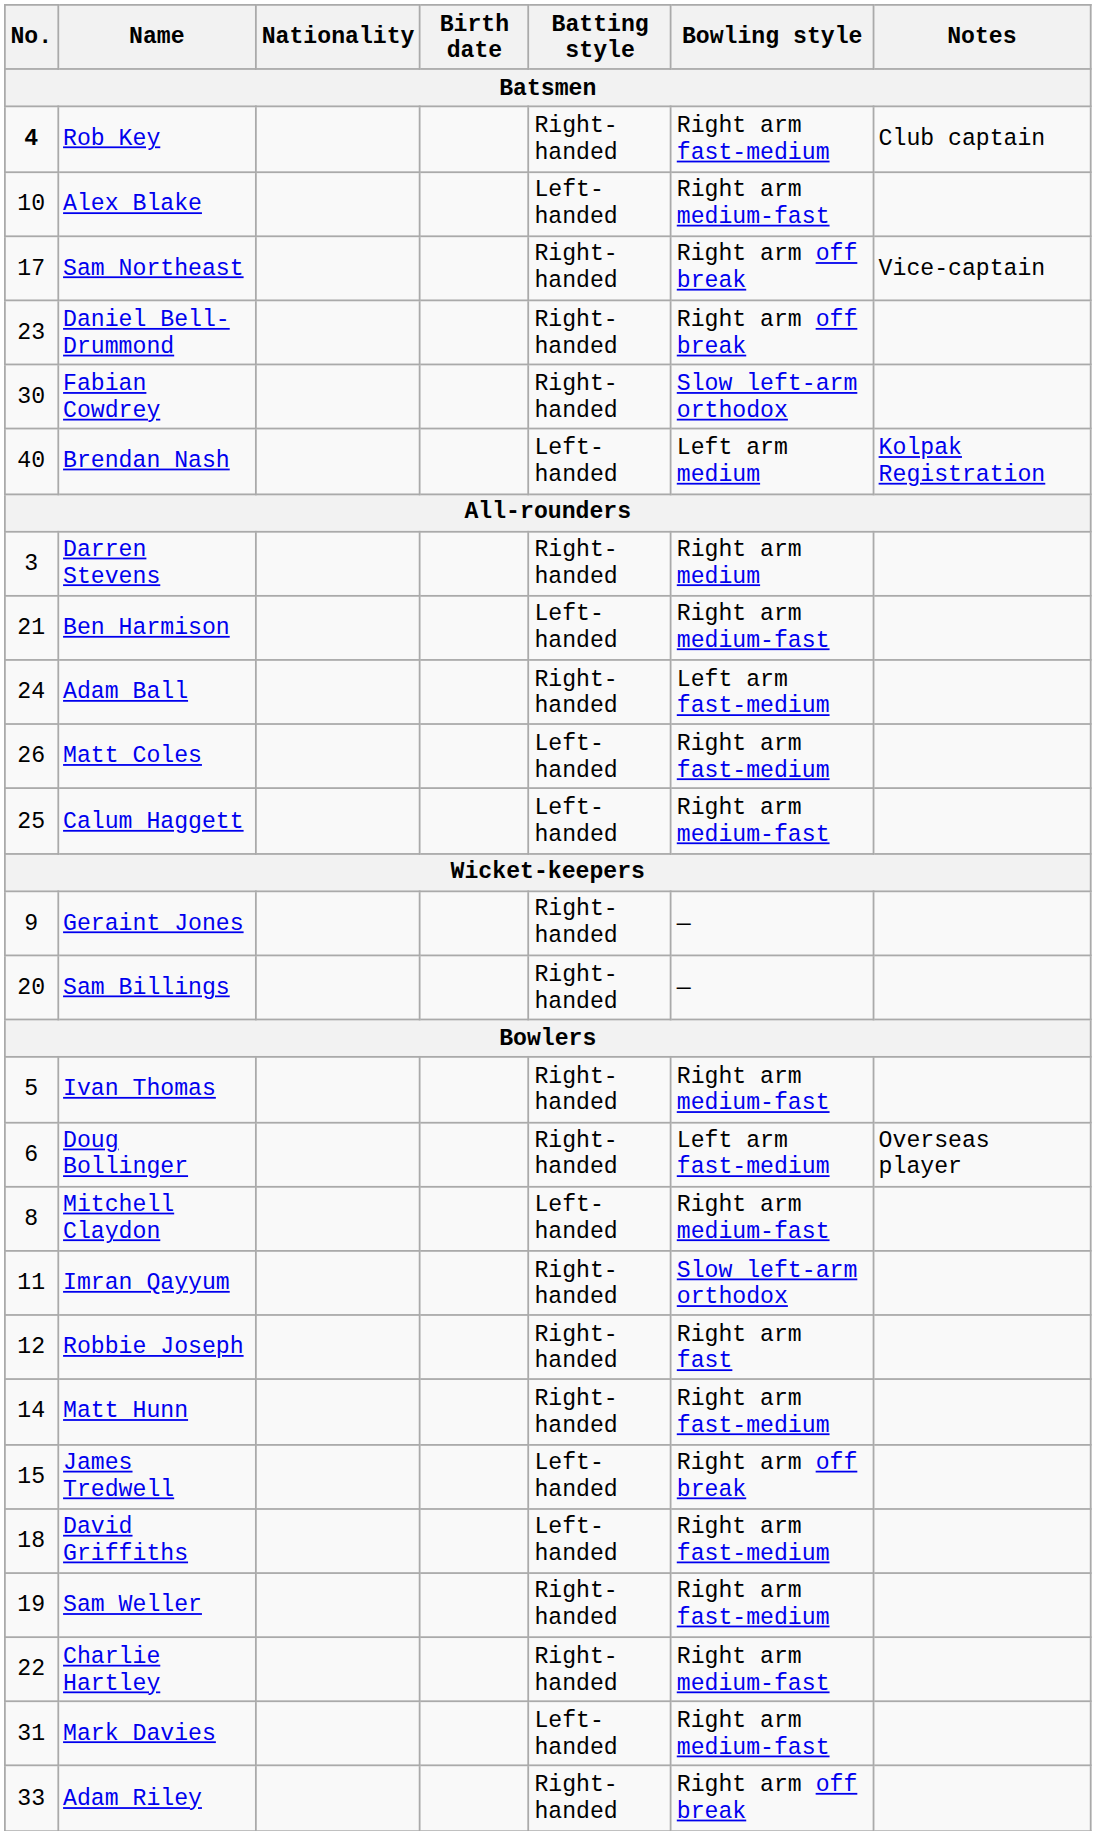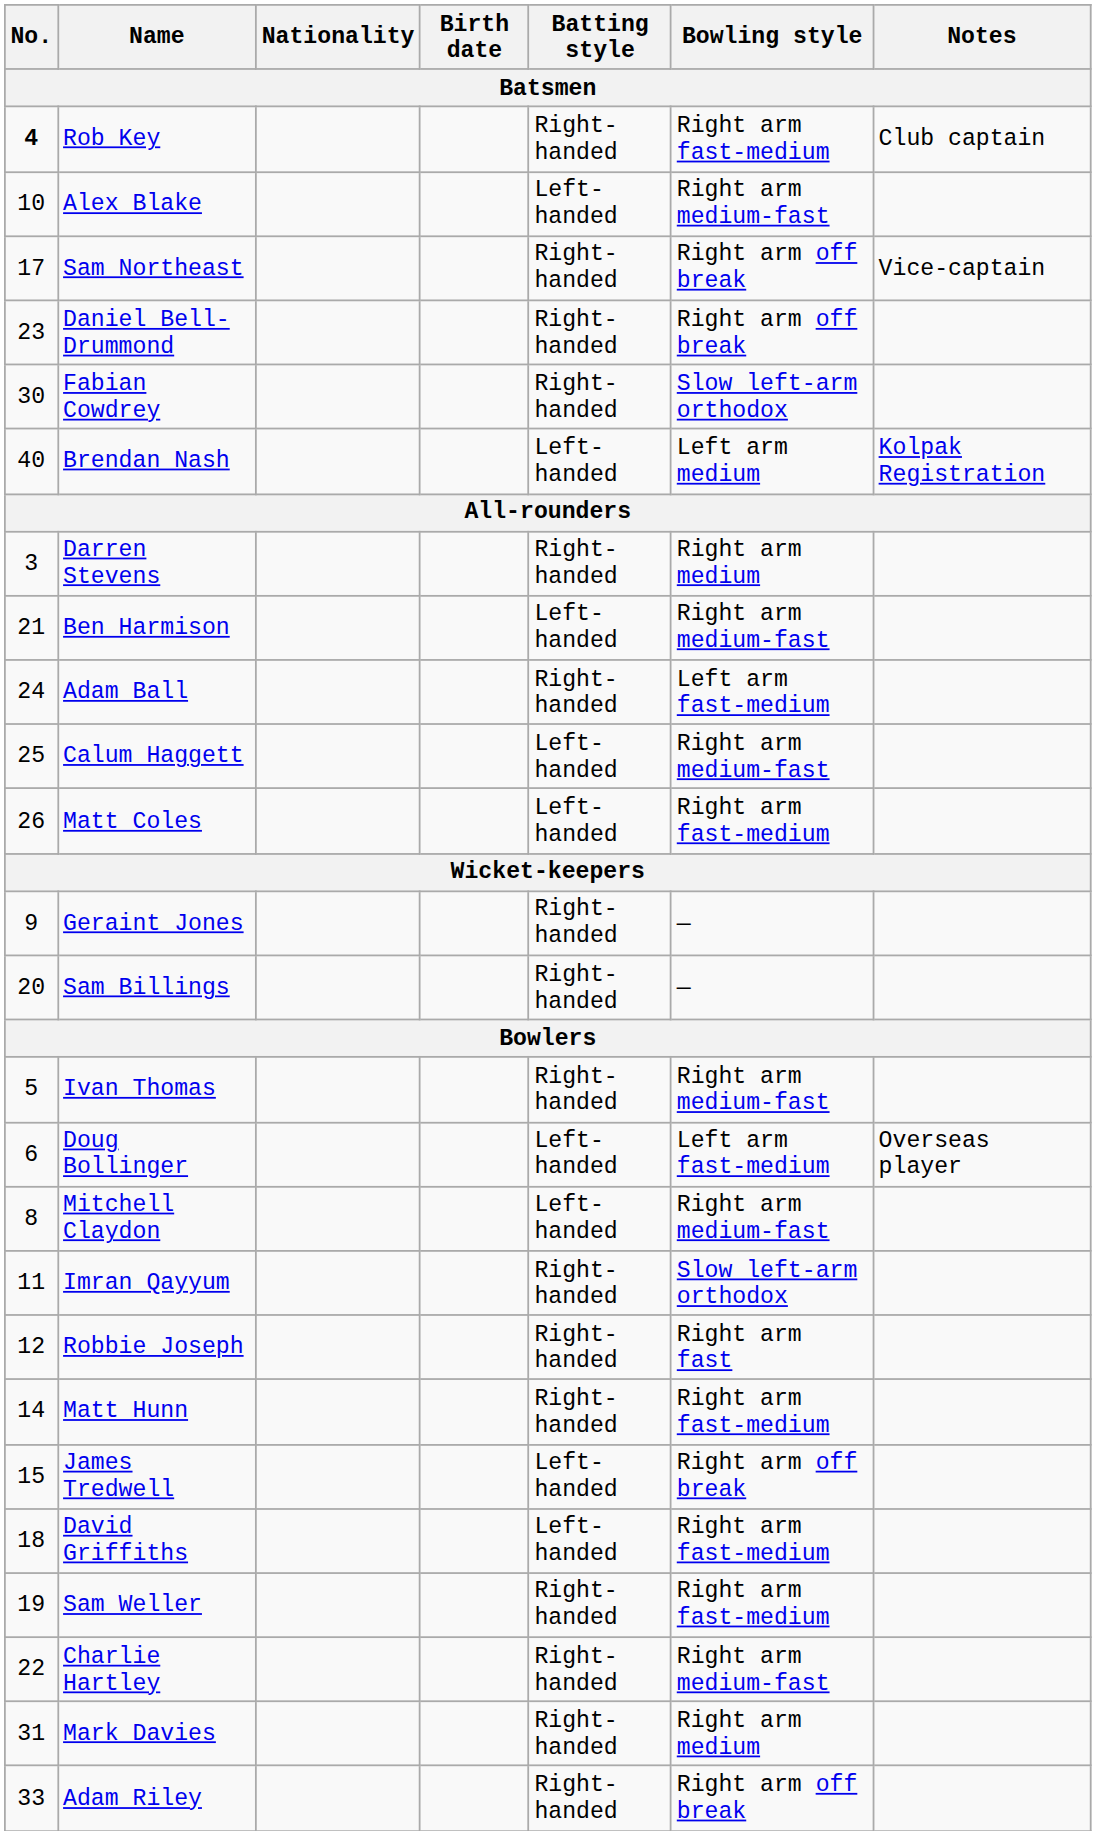rows swapped: Calum Haggett <-> Matt Coles
Doug Bollinger | Batting style: Right-handed -> Left-handed
Mark Davies | Batting style: Left-handed -> Right-handed
Mark Davies | Bowling style: Right arm medium-fast -> Right arm medium
